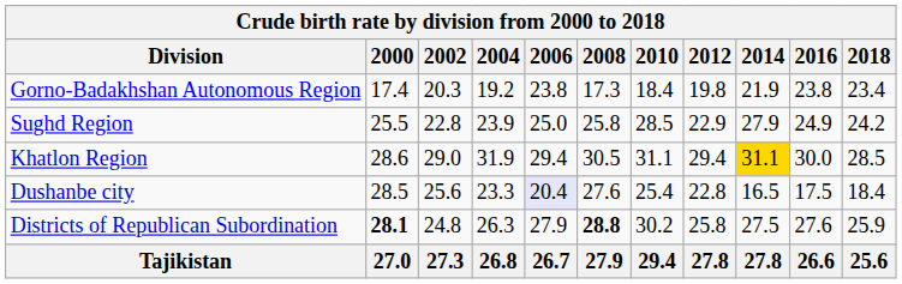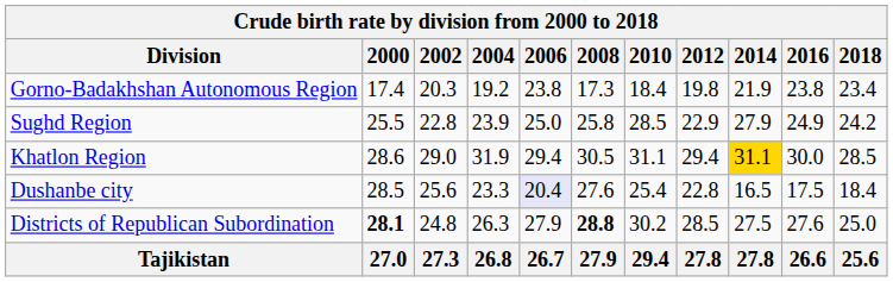Districts of Republican Subordination | 2012: 25.8 -> 28.5
Districts of Republican Subordination | 2018: 25.9 -> 25.0
